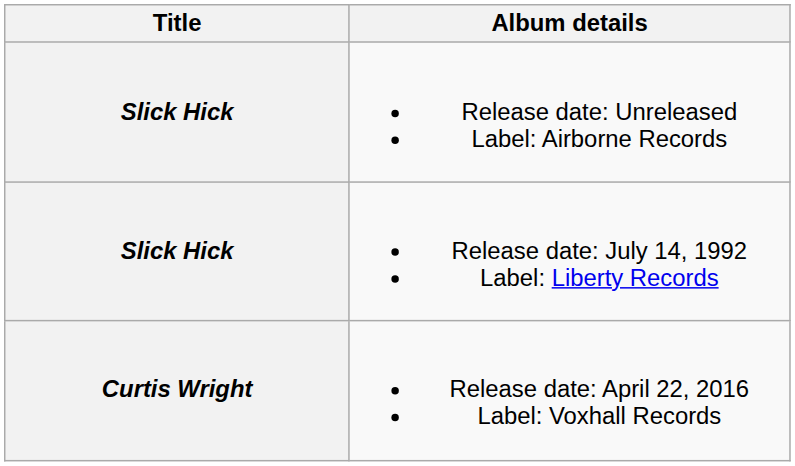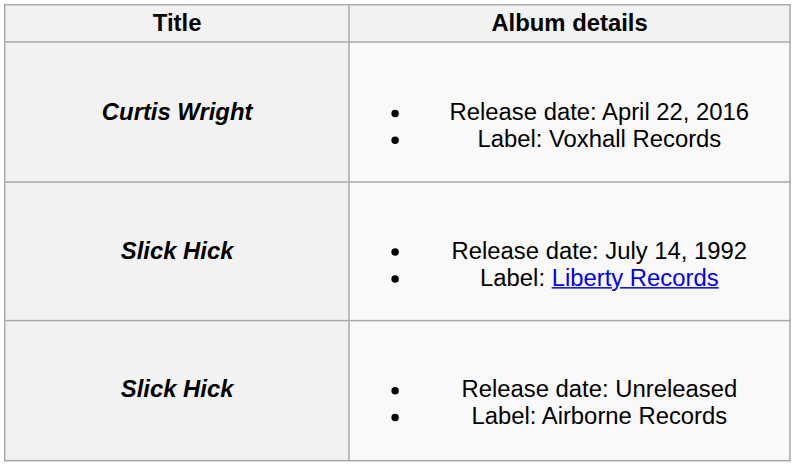rows swapped: Release date: Unreleased Label: Airborne Records <-> Release date: April 22, 2016 Label: Voxhall Records
